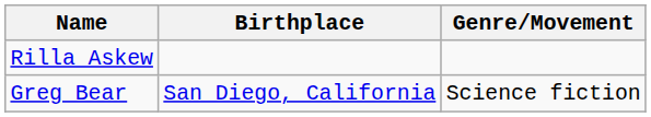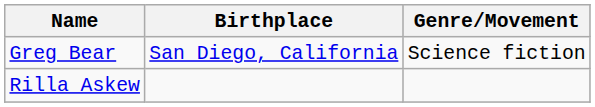rows swapped: Rilla Askew <-> Greg Bear
